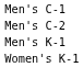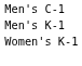- row: Men's C-2
